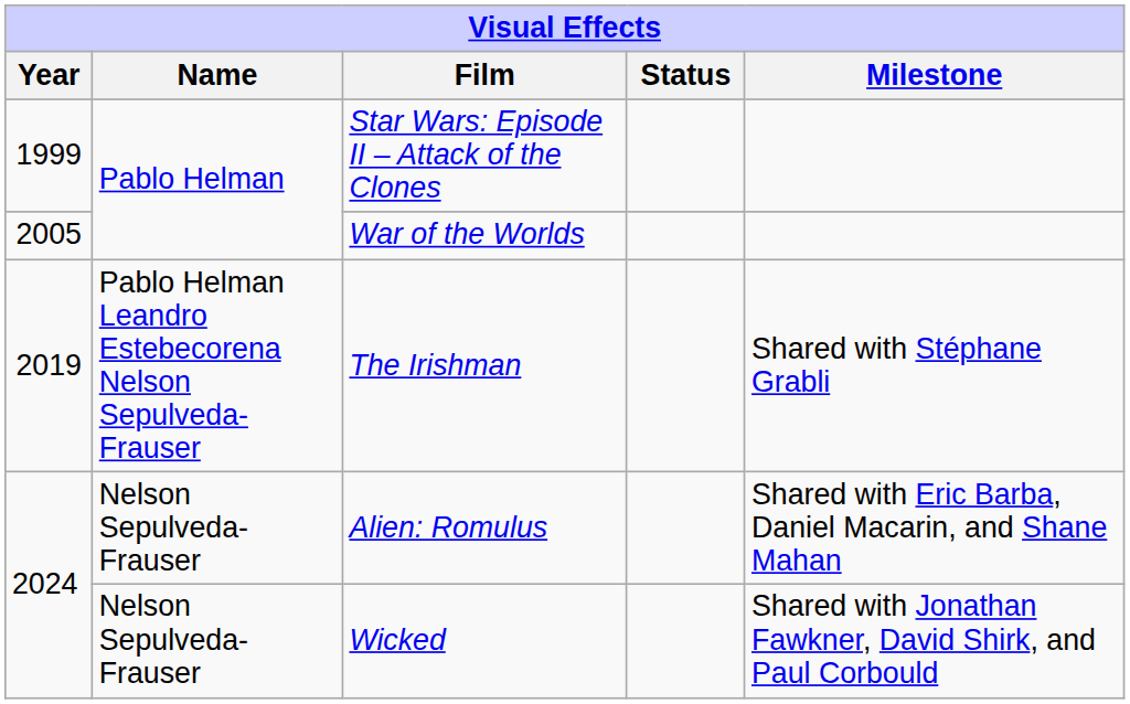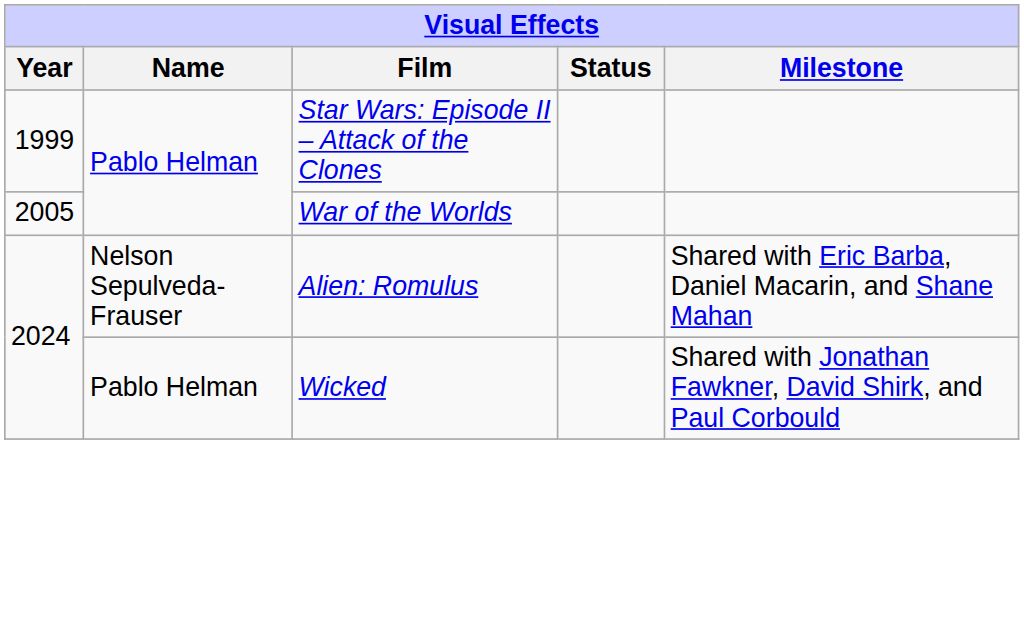- row: 2019 | Pablo Helman Leandro Estebecorena Nelson Sepulveda-Frauser | The Irishman | Shared with Stéphane Grabli
Wicked | Name: Nelson Sepulveda-Frauser -> Pablo Helman
